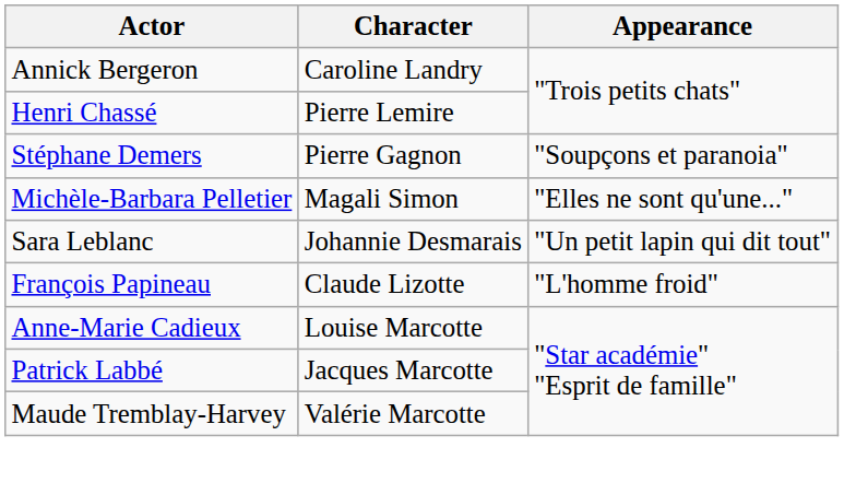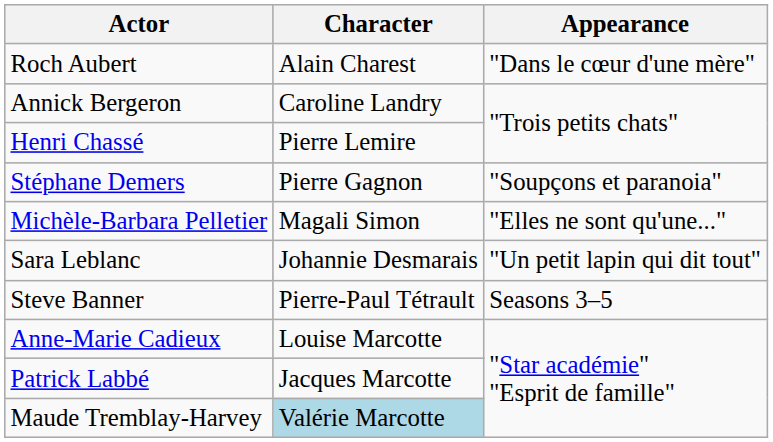+ row: Roch Aubert | Alain Charest | "Dans le cœur d'une mère"
- row: François Papineau | Claude Lizotte | "L'homme froid"
+ row: Steve Banner | Pierre-Paul Tétrault | Seasons 3–5
Maude Tremblay-Harvey | Character: no background -> lightblue background
